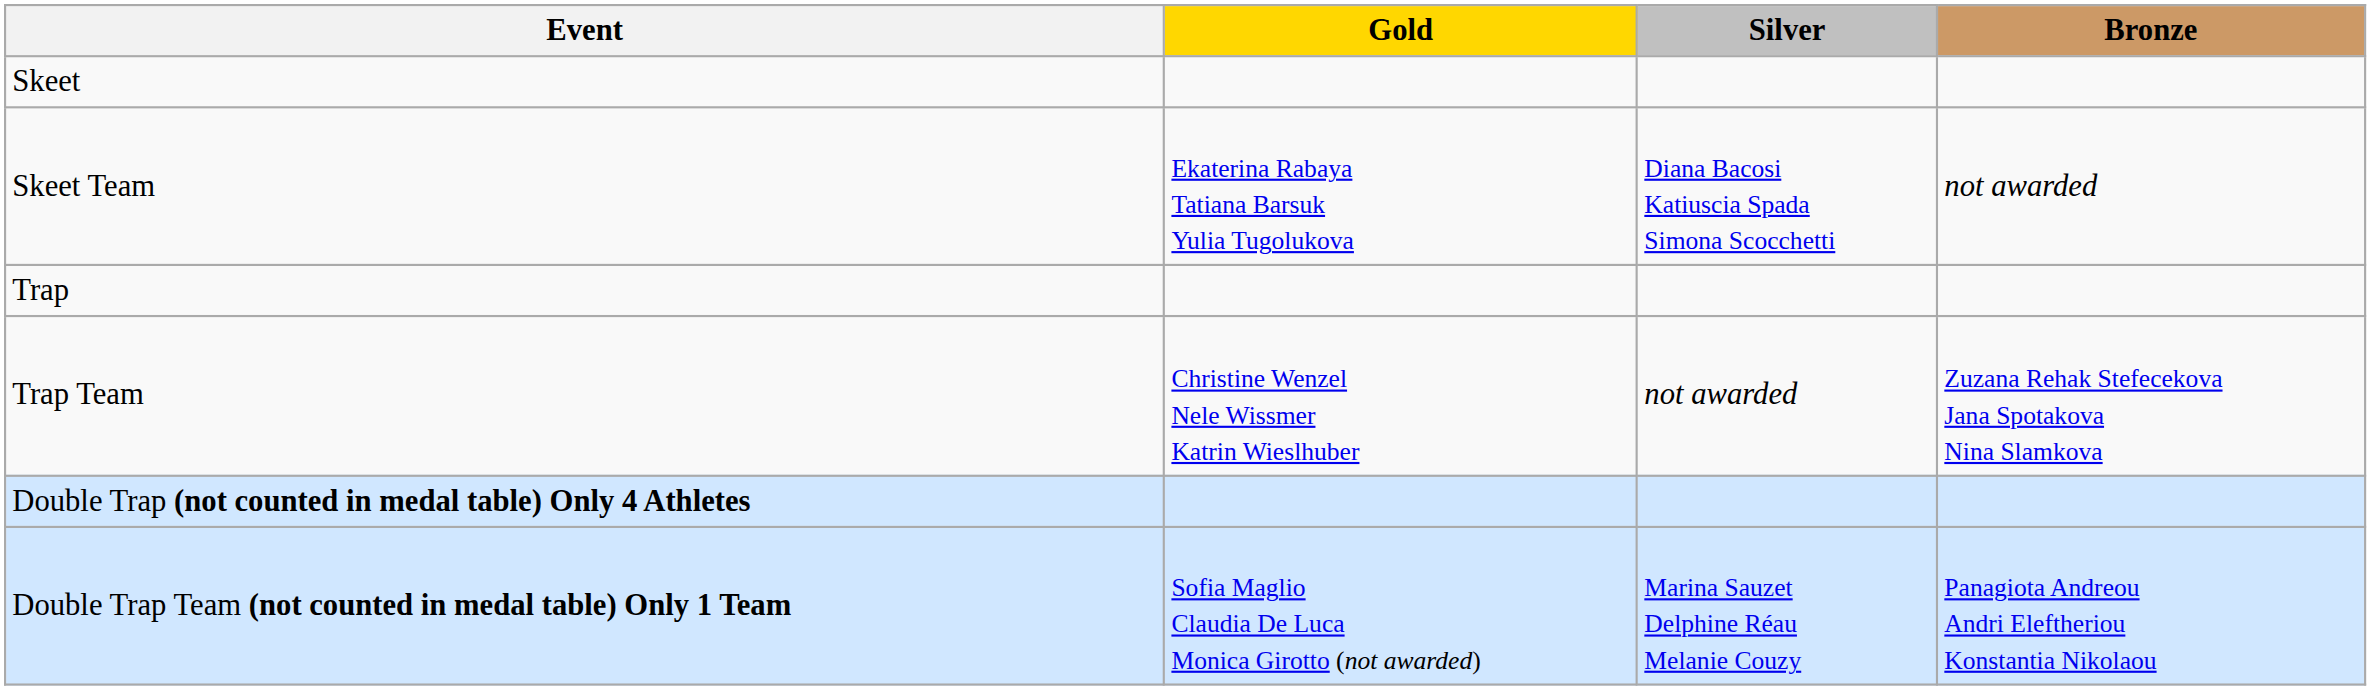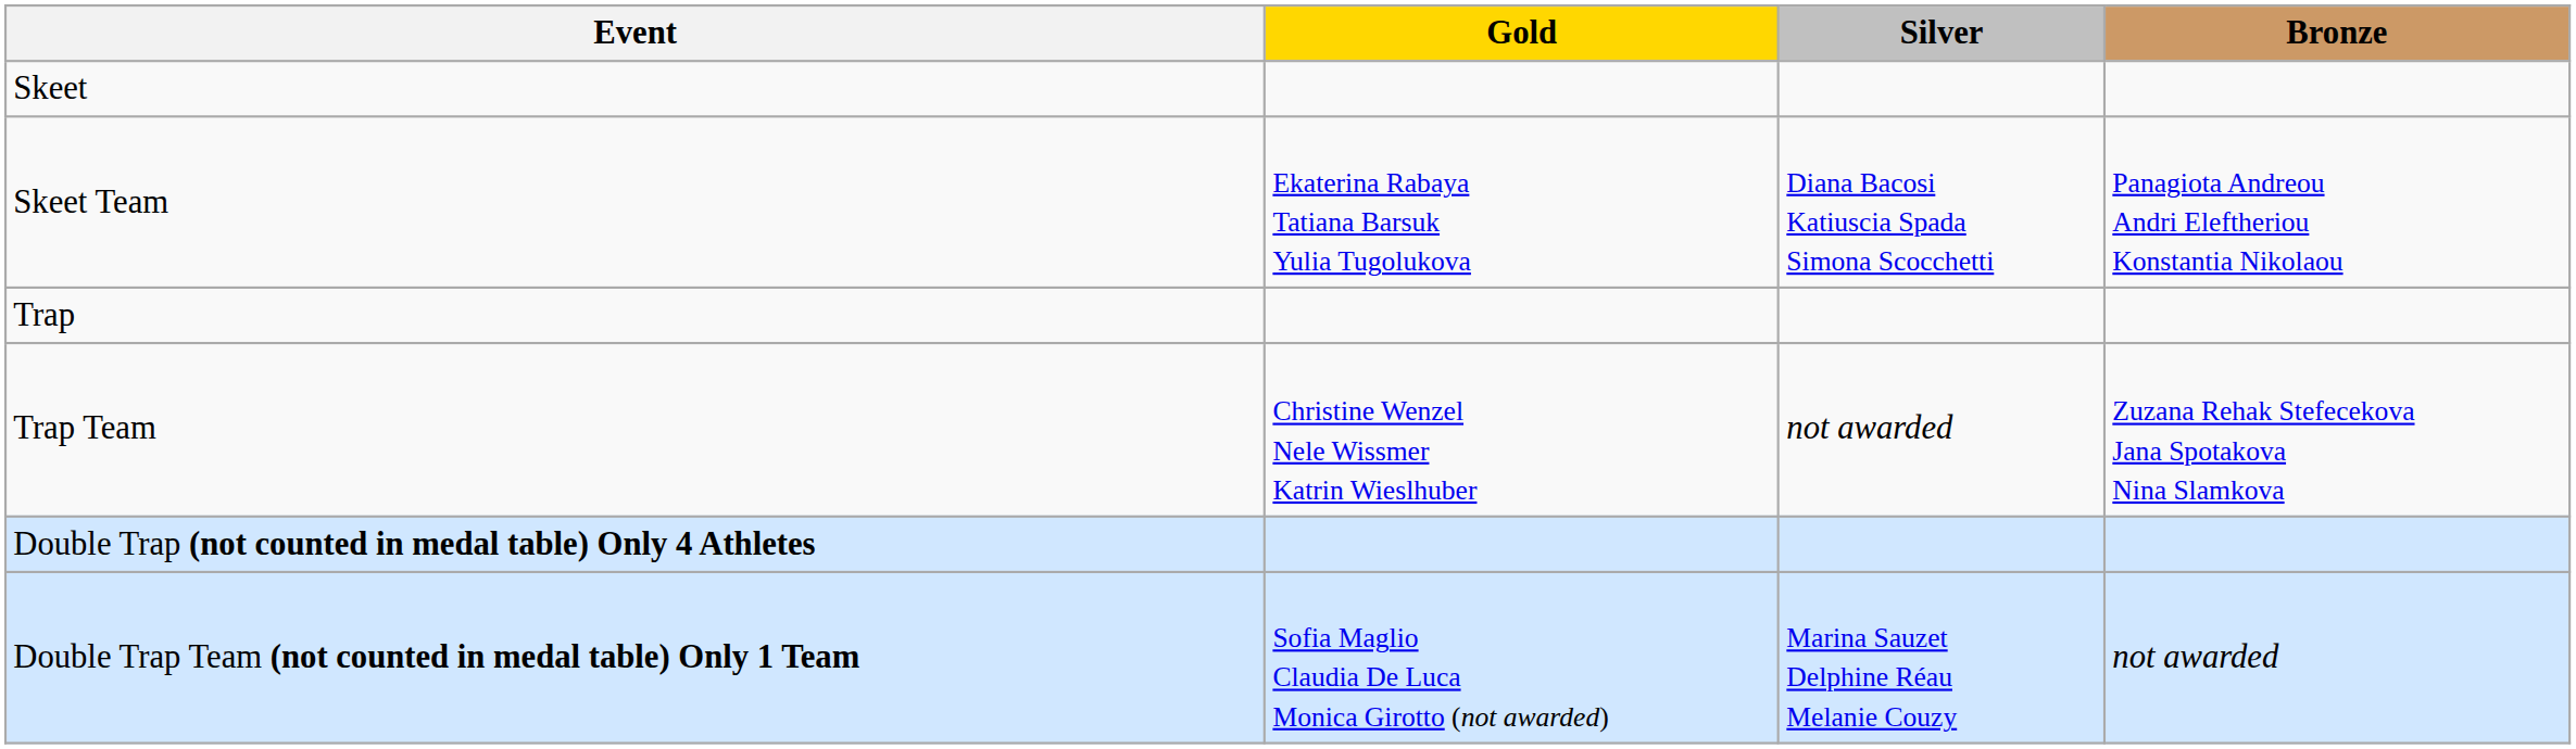Skeet Team | Bronze: not awarded -> Panagiota Andreou Andri Eleftheriou Konstantia Nikolaou
Double Trap Team (not counted in medal table) Only 1 Team | Bronze: Panagiota Andreou Andri Eleftheriou Konstantia Nikolaou -> not awarded
